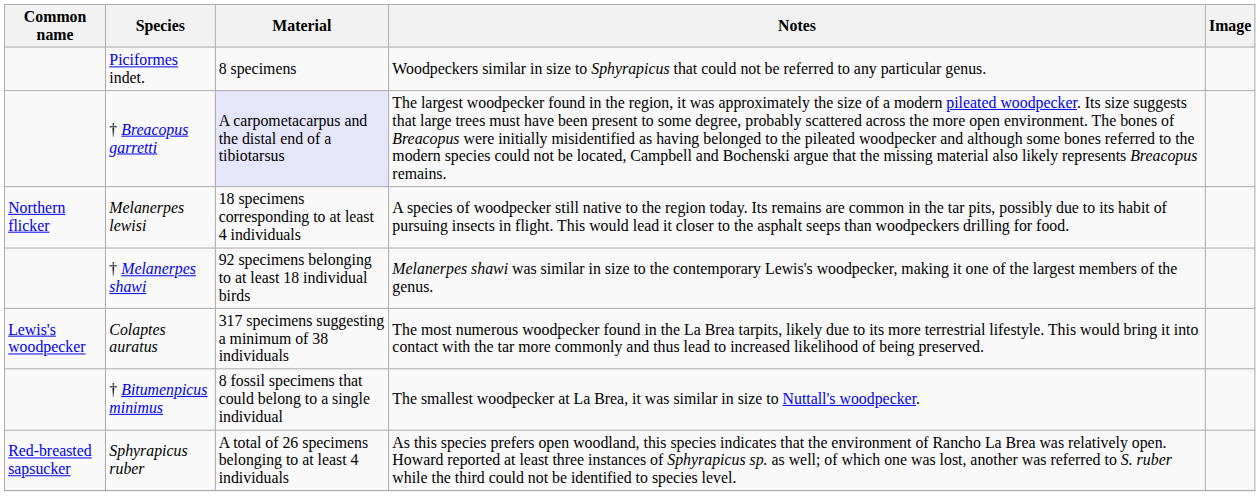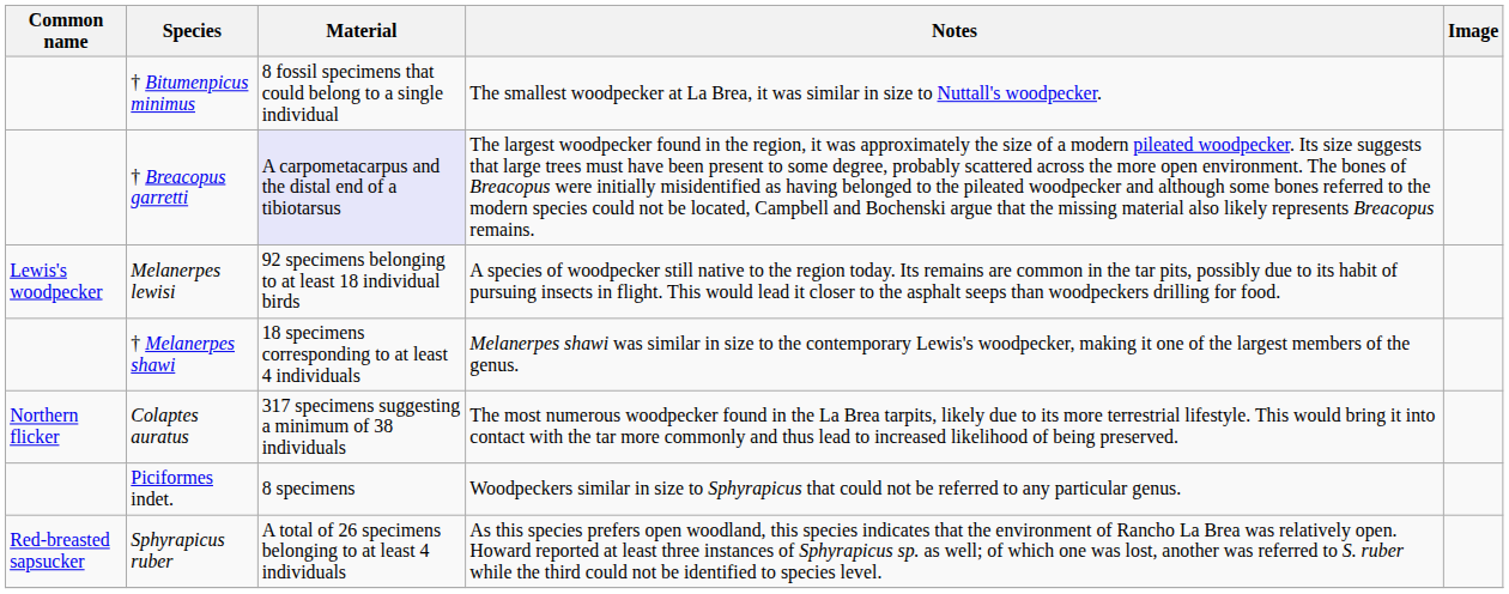rows swapped: † Bitumenpicus minimus <-> Piciformes indet.
Melanerpes lewisi | Common name: Northern flicker -> Lewis's woodpecker
Melanerpes lewisi | Material: 18 specimens corresponding to at least 4 individuals -> 92 specimens belonging to at least 18 individual birds
† Melanerpes shawi | Material: 92 specimens belonging to at least 18 individual birds -> 18 specimens corresponding to at least 4 individuals
Colaptes auratus | Common name: Lewis's woodpecker -> Northern flicker
